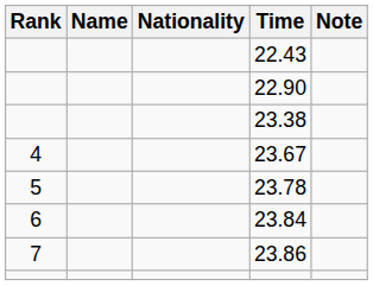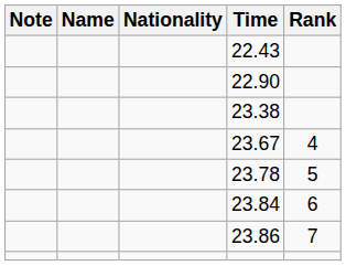columns swapped: Rank <-> Note
